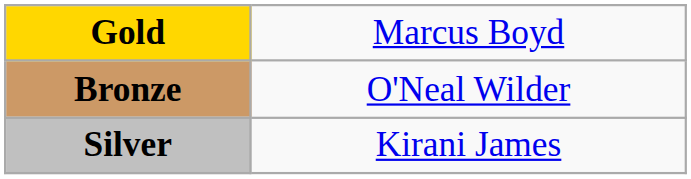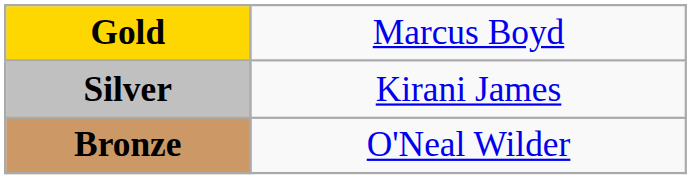rows swapped: Silver <-> Bronze
